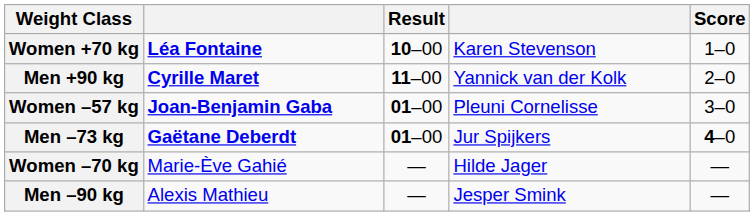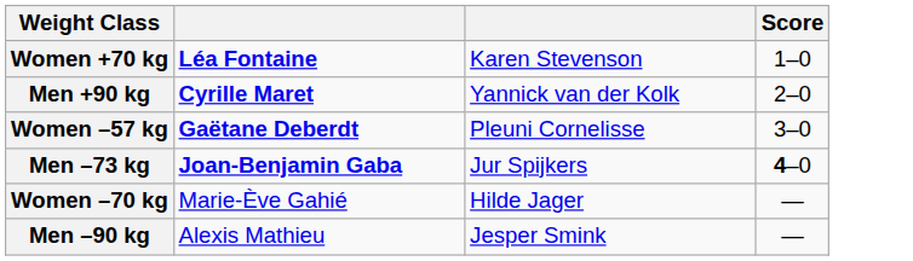- column: Result | 10–00 | 11–00 | 01–00 | 01–00 | — | —
Women –57 kg | column 2: Joan-Benjamin Gaba -> Gaëtane Deberdt
Men –73 kg | column 2: Gaëtane Deberdt -> Joan-Benjamin Gaba
